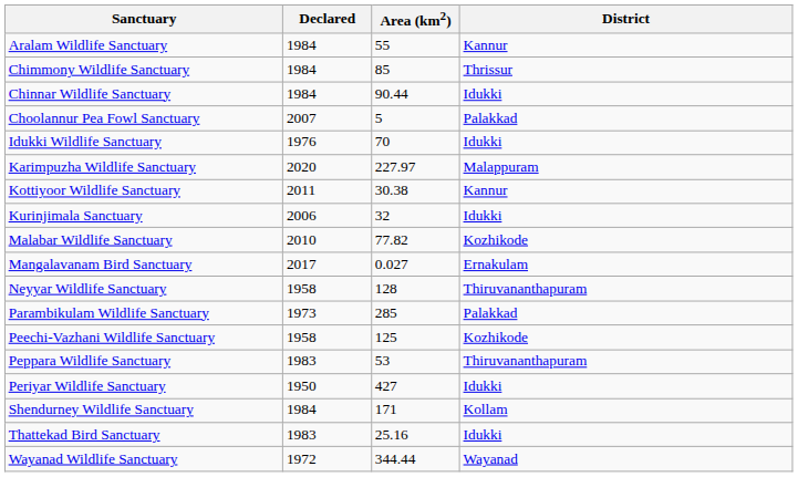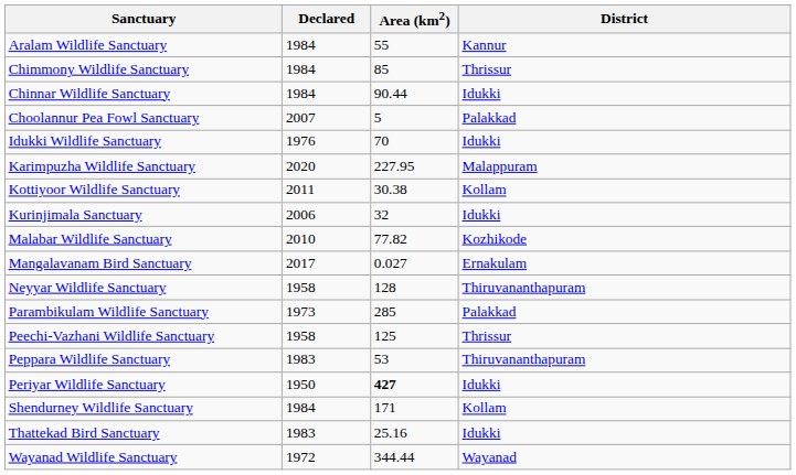Karimpuzha Wildlife Sanctuary | Area (km2): 227.97 -> 227.95
Kottiyoor Wildlife Sanctuary | District: Kannur -> Kollam
Peechi-Vazhani Wildlife Sanctuary | District: Kozhikode -> Thrissur
Periyar Wildlife Sanctuary | Area (km2): normal -> bold
